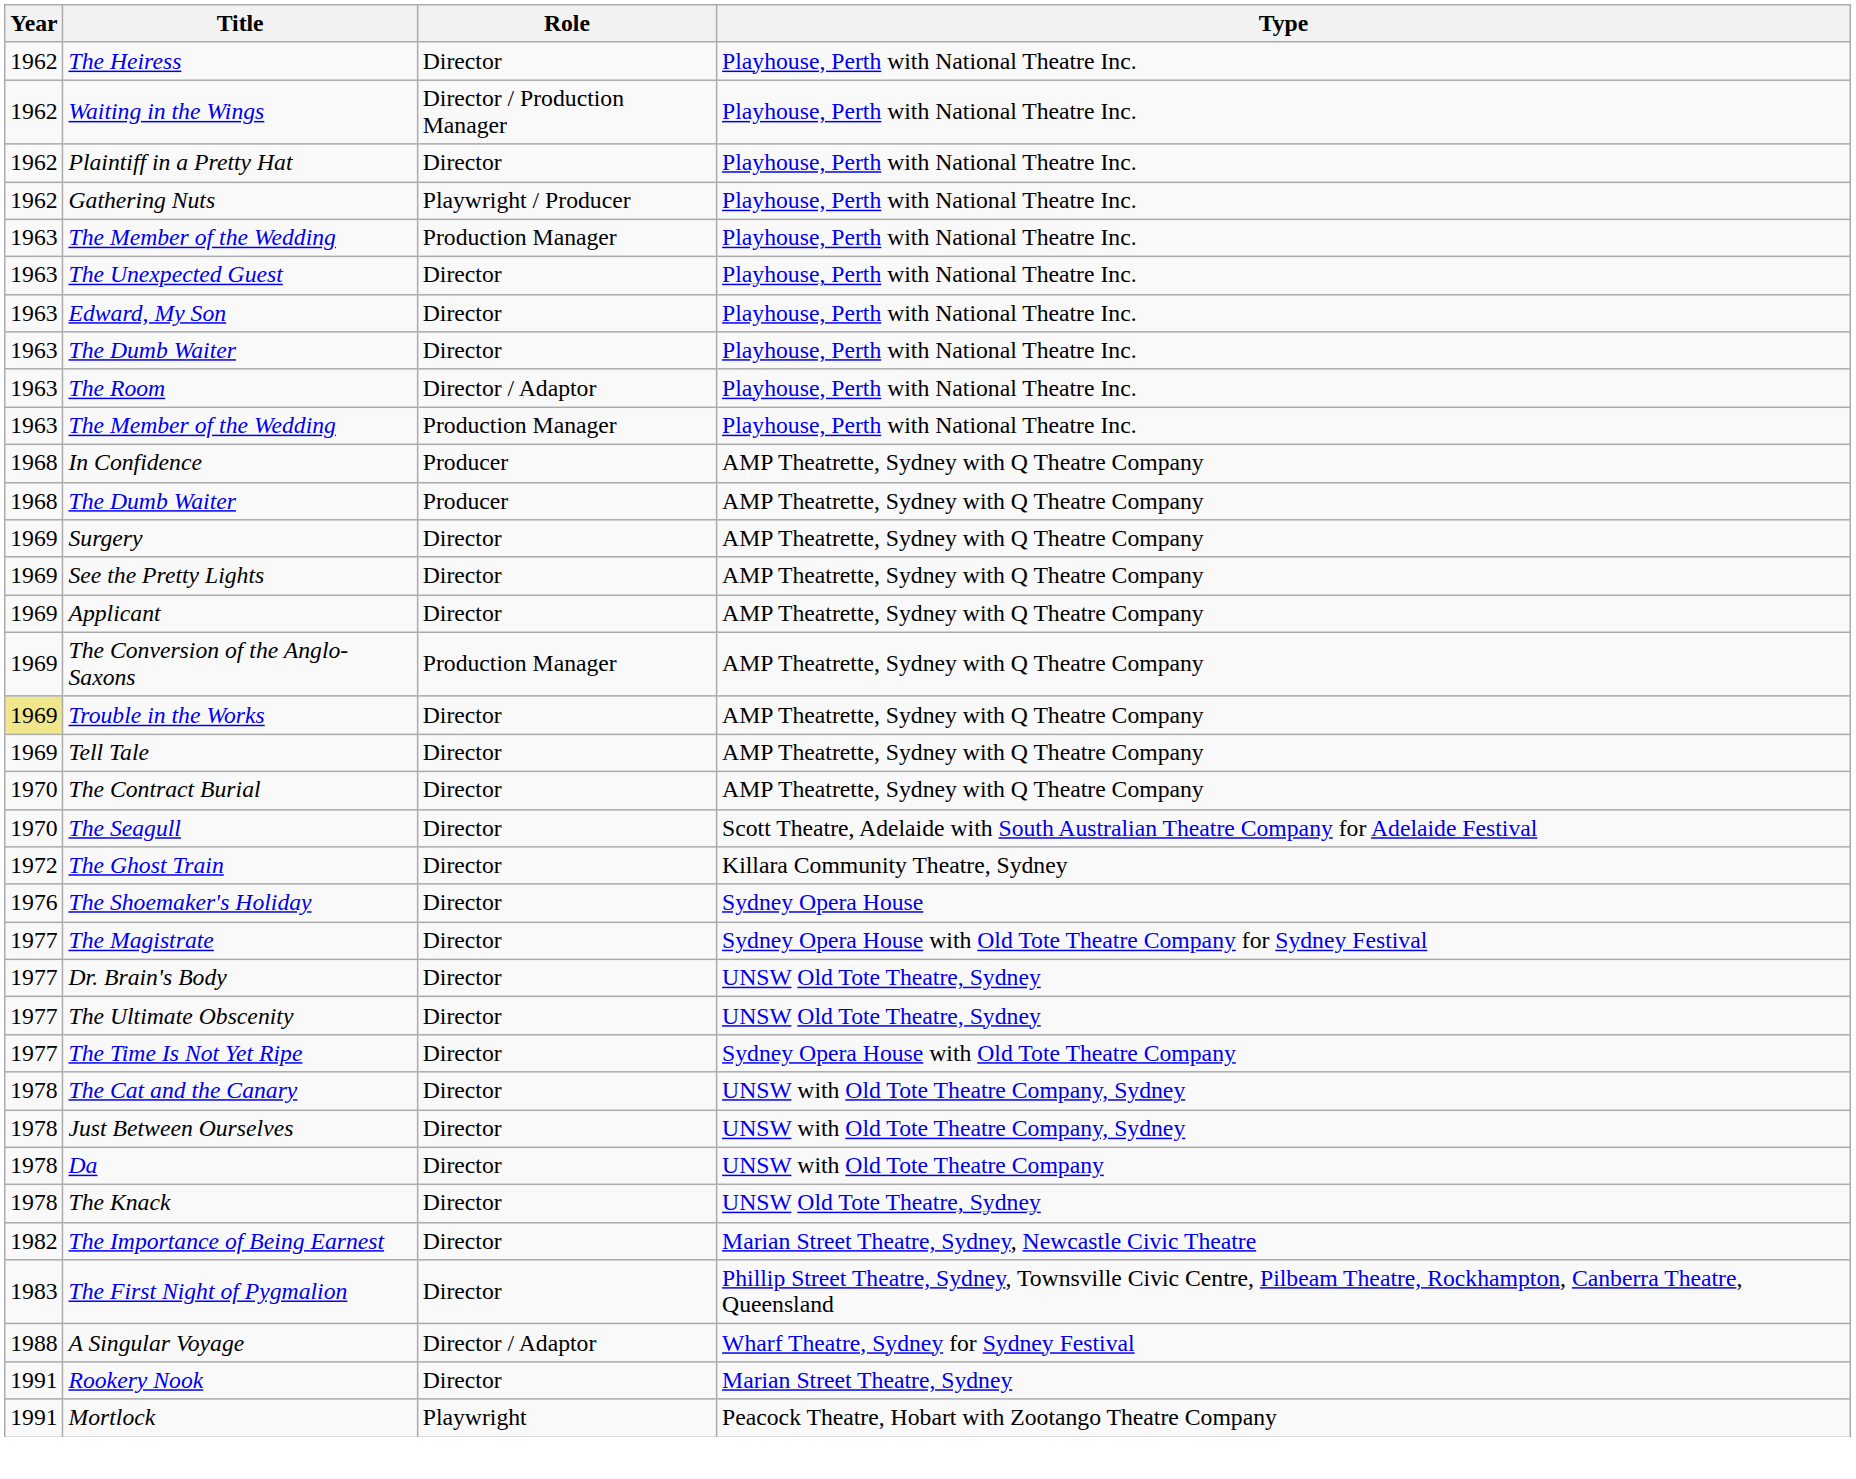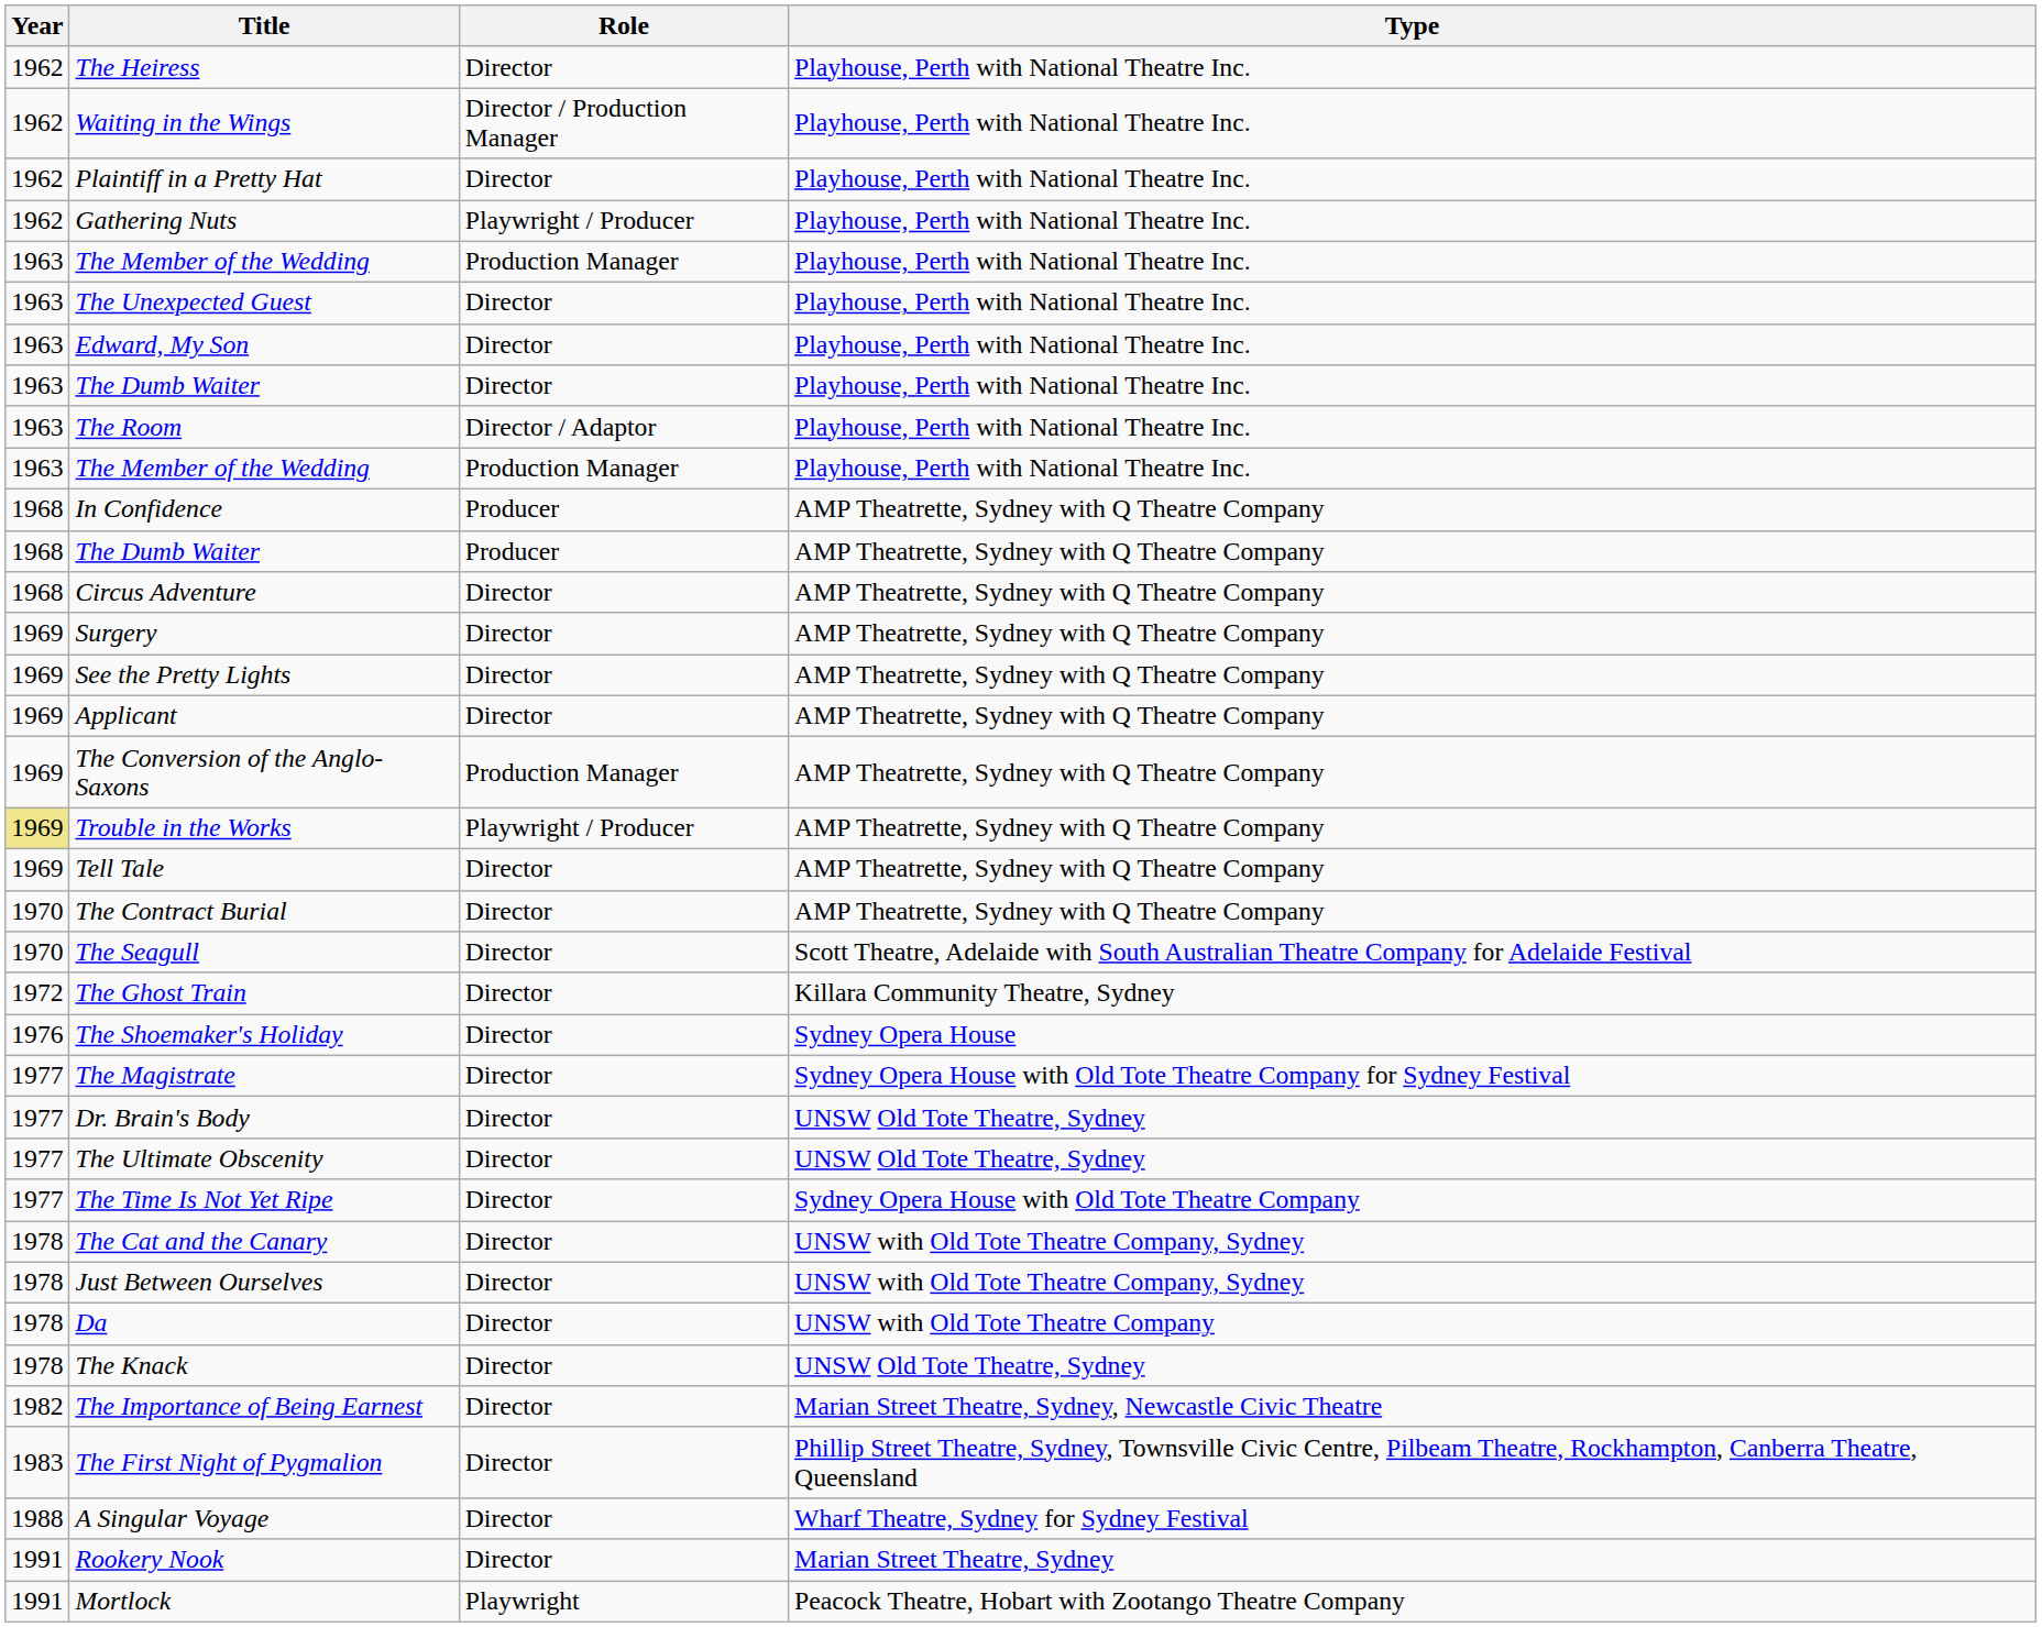+ row: 1968 | Circus Adventure | Director | AMP Theatrette, Sydney with Q Theatre Company
Trouble in the Works | Role: Director -> Playwright / Producer
A Singular Voyage | Role: Director / Adaptor -> Director
